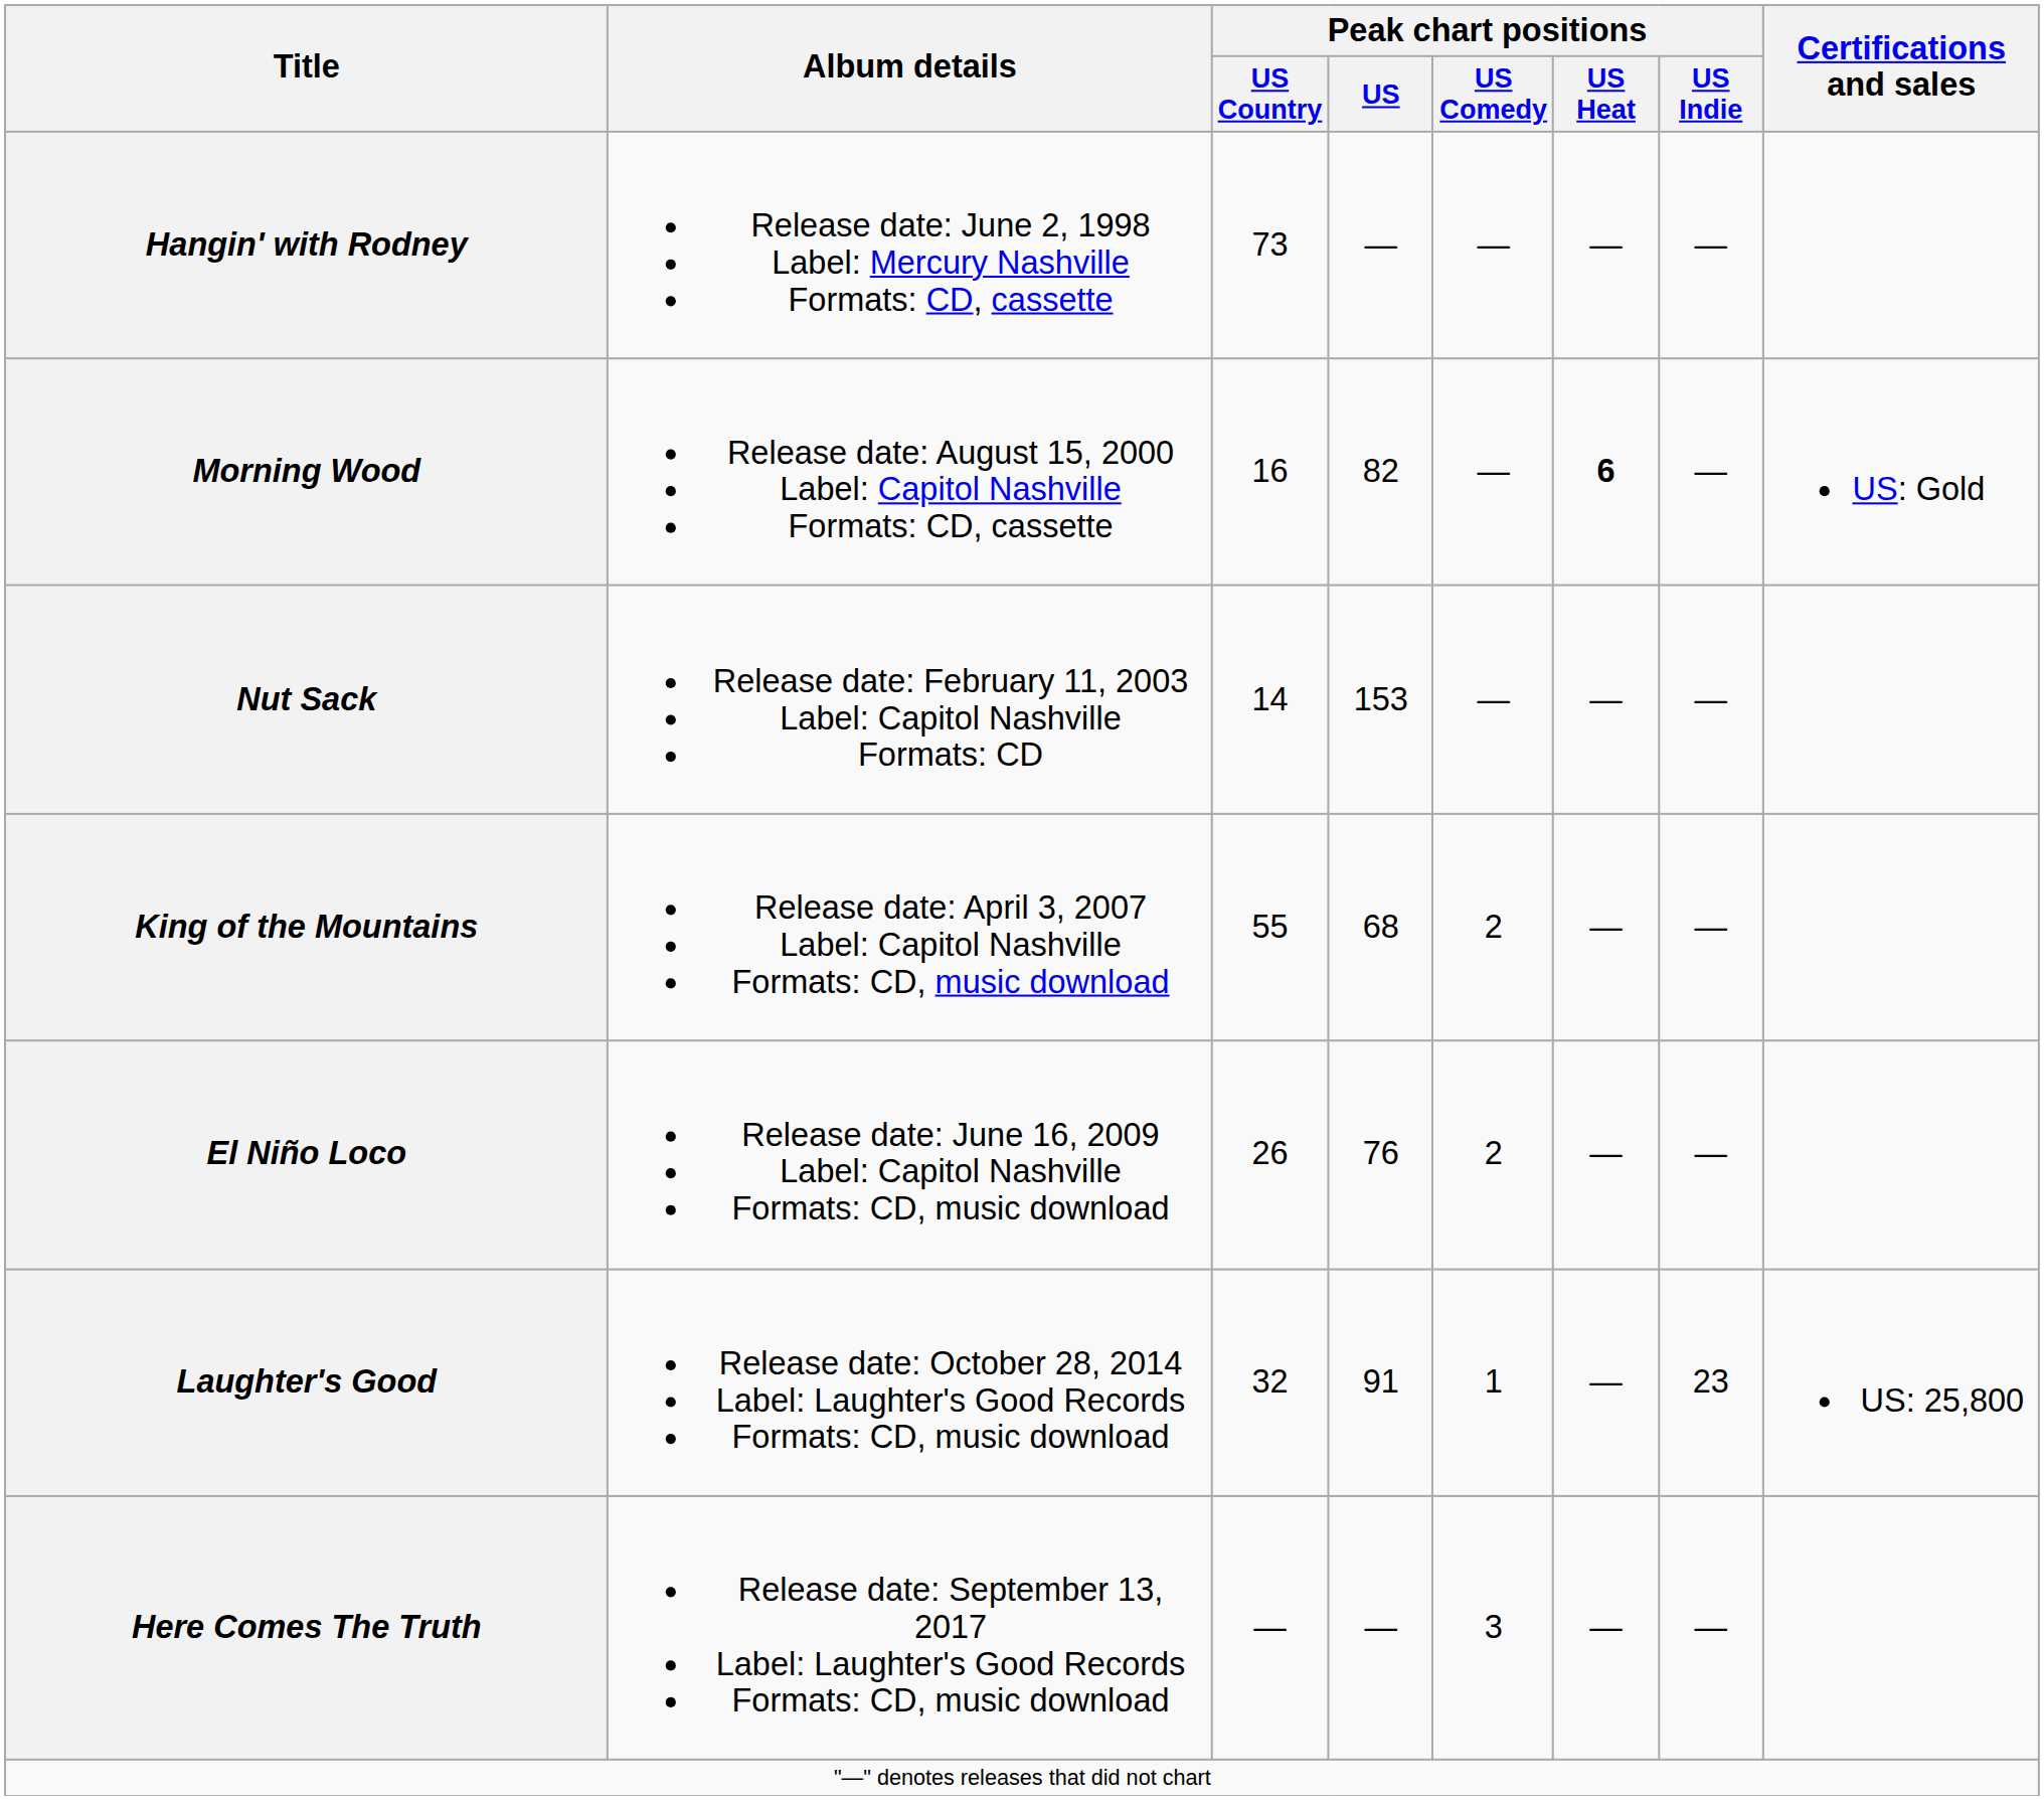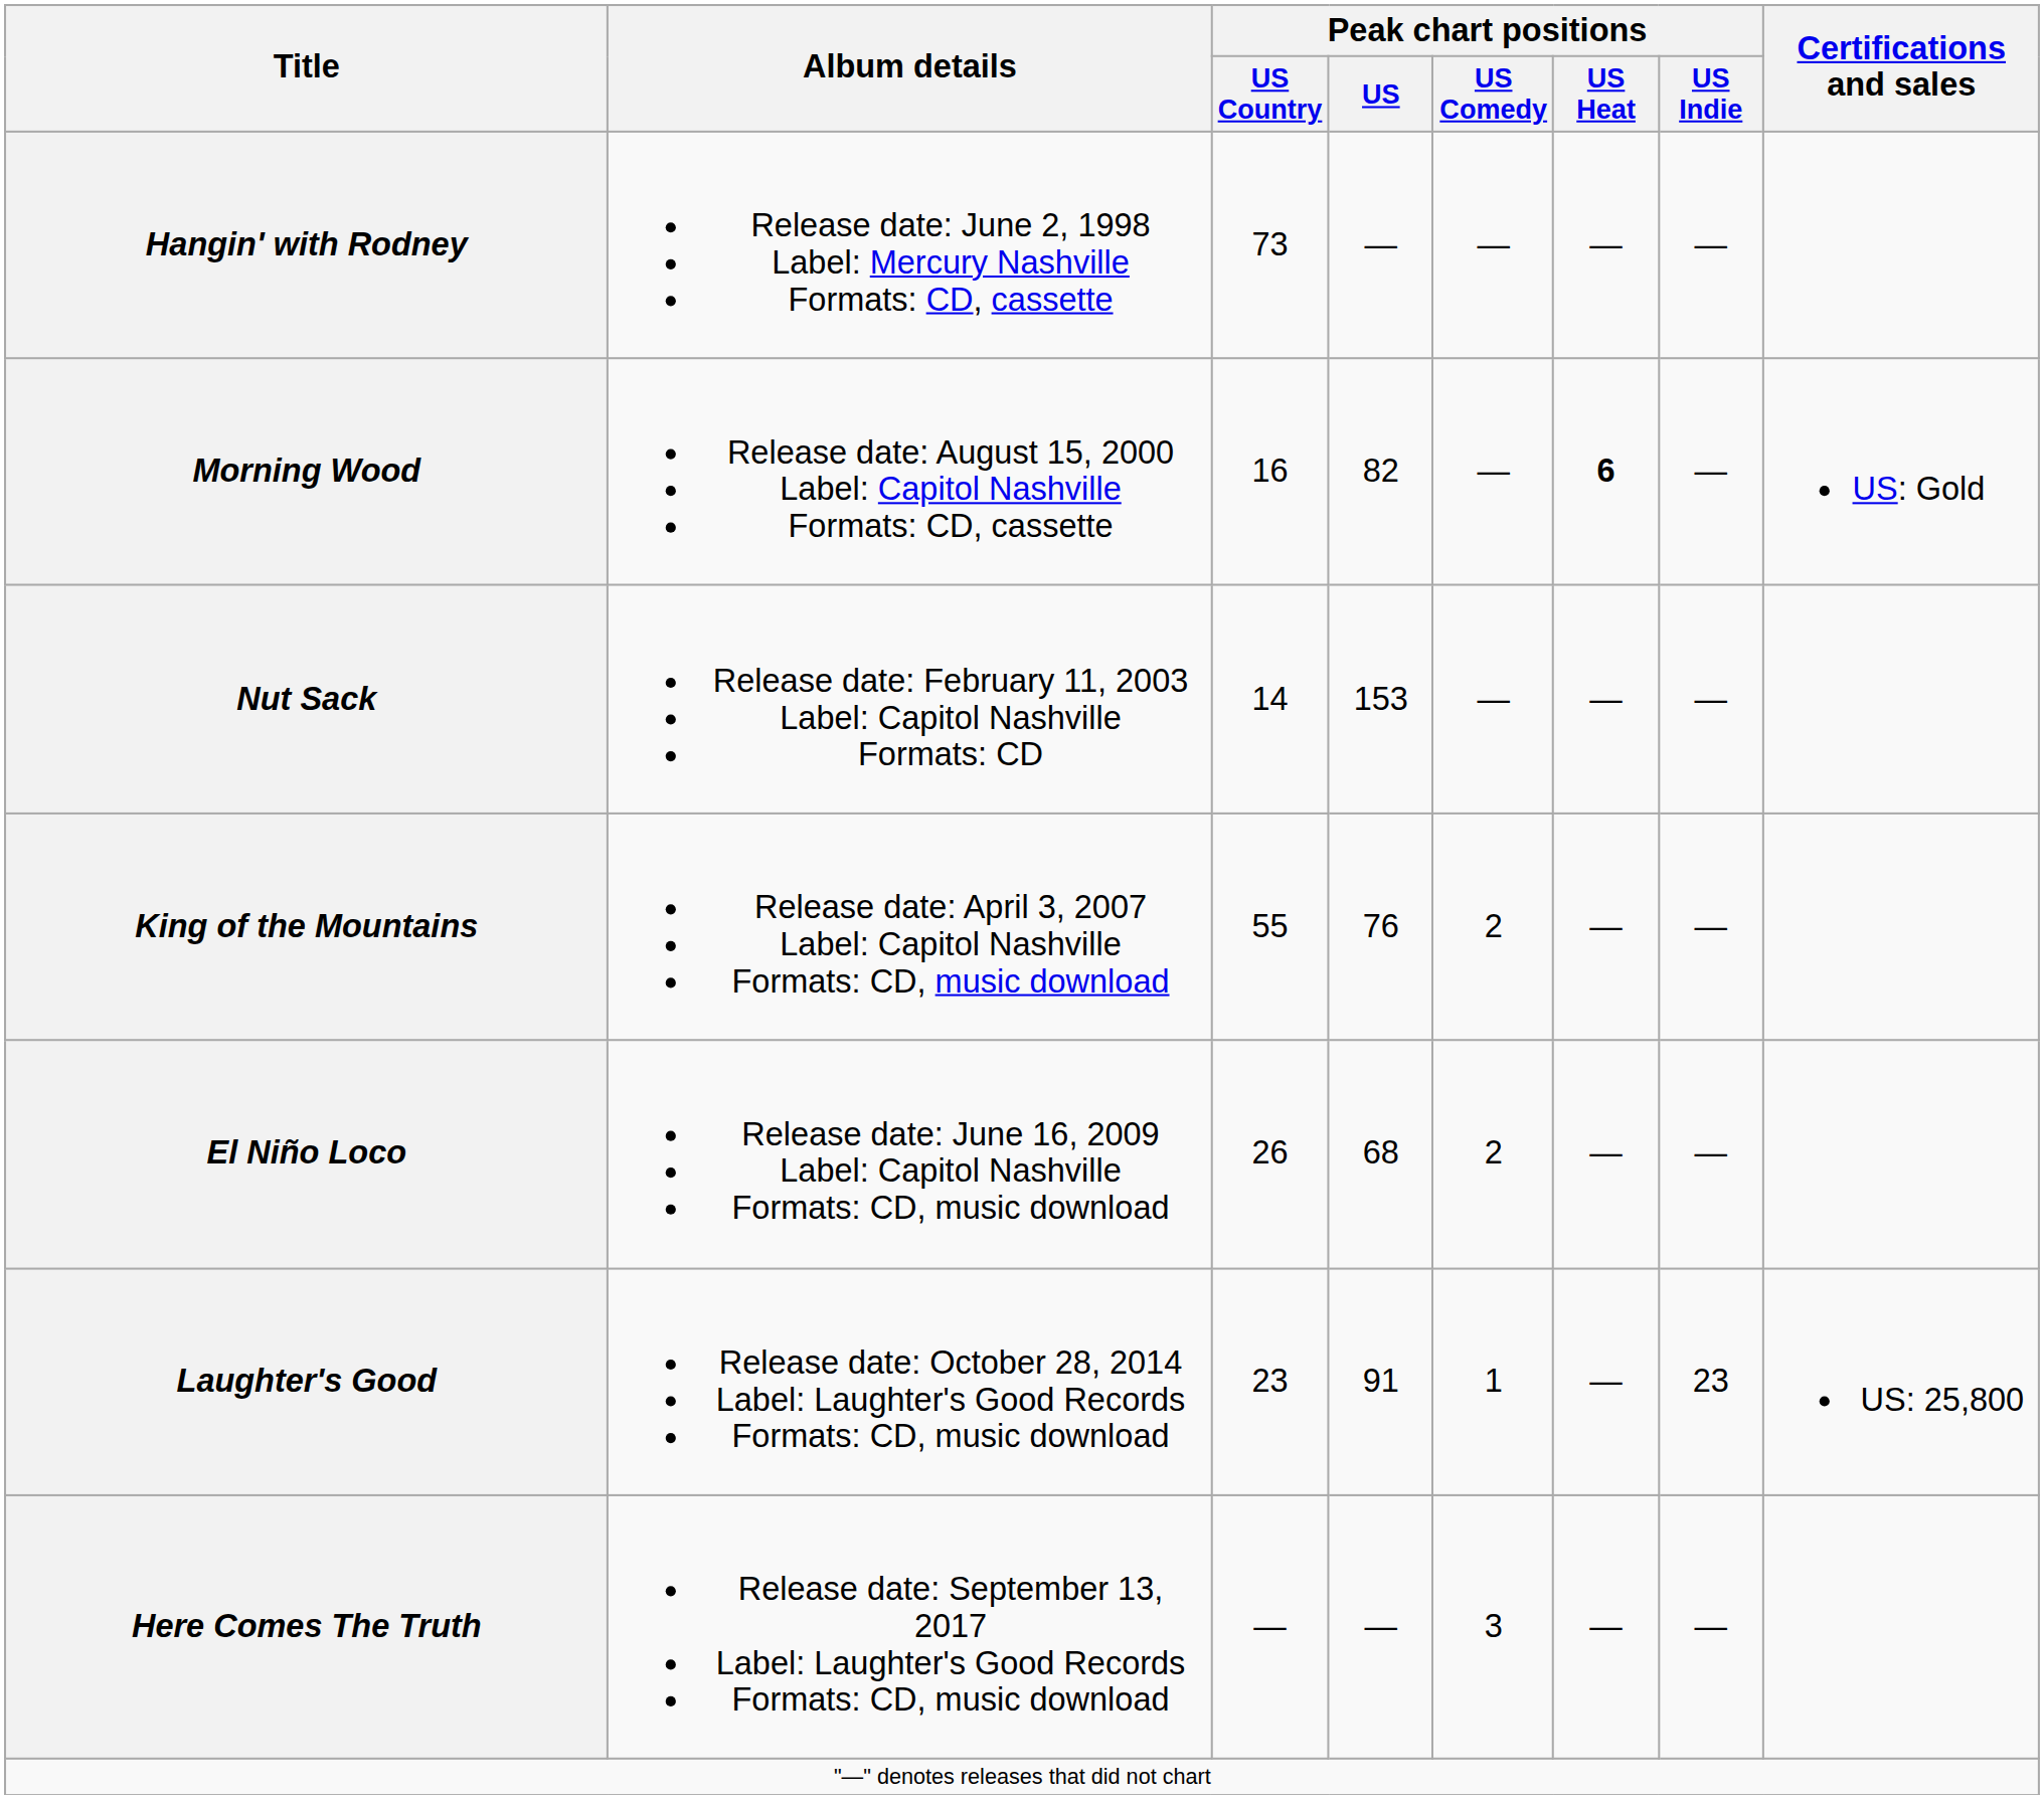King of the Mountains | Peak chart positions / US: 68 -> 76
El Niño Loco | Peak chart positions / US: 76 -> 68
Laughter's Good | Peak chart positions / US Country: 32 -> 23
